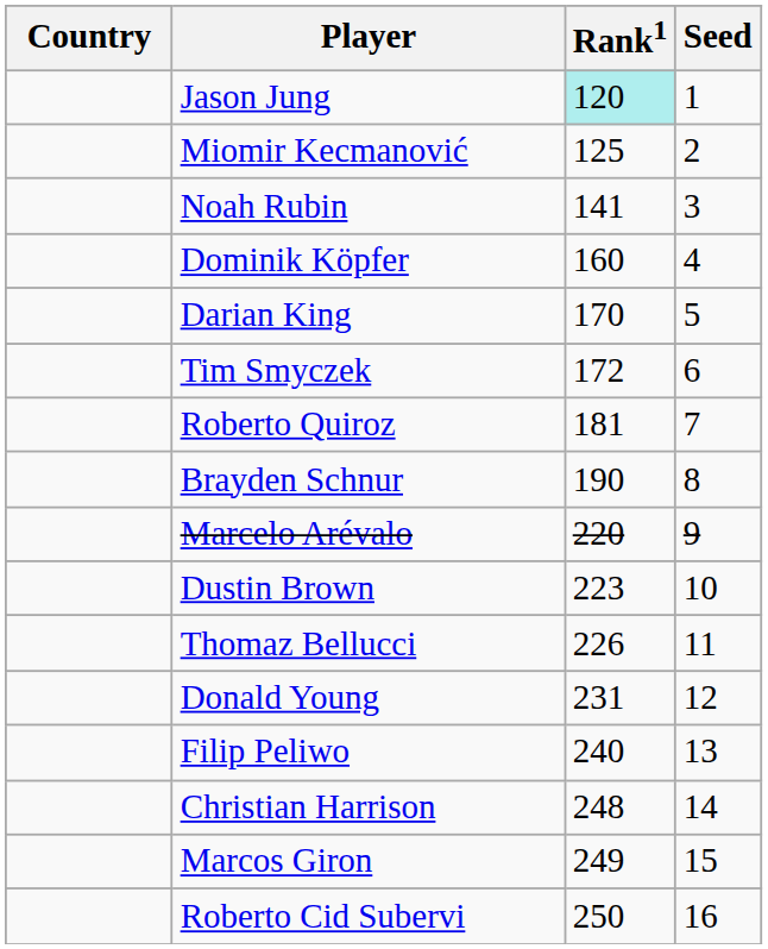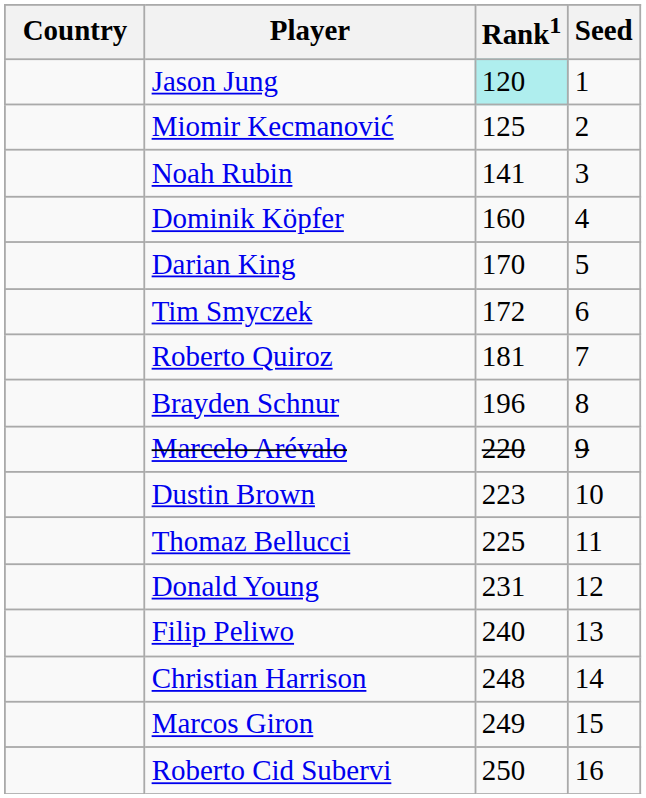Brayden Schnur | Rank1: 190 -> 196
Thomaz Bellucci | Rank1: 226 -> 225
